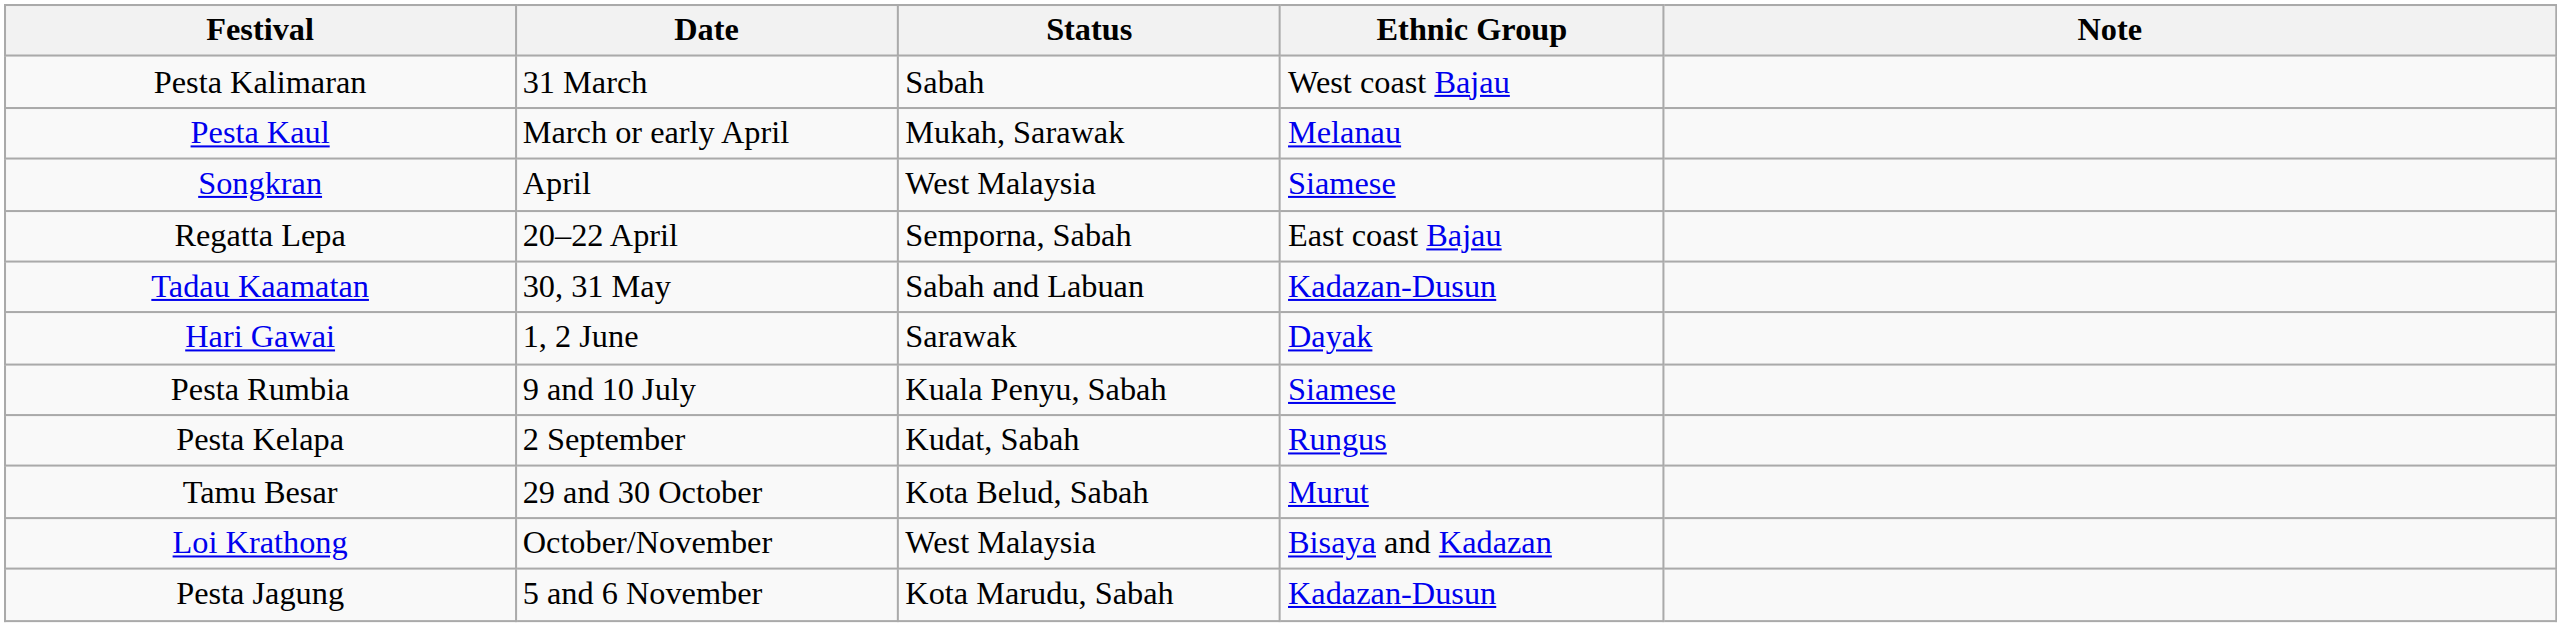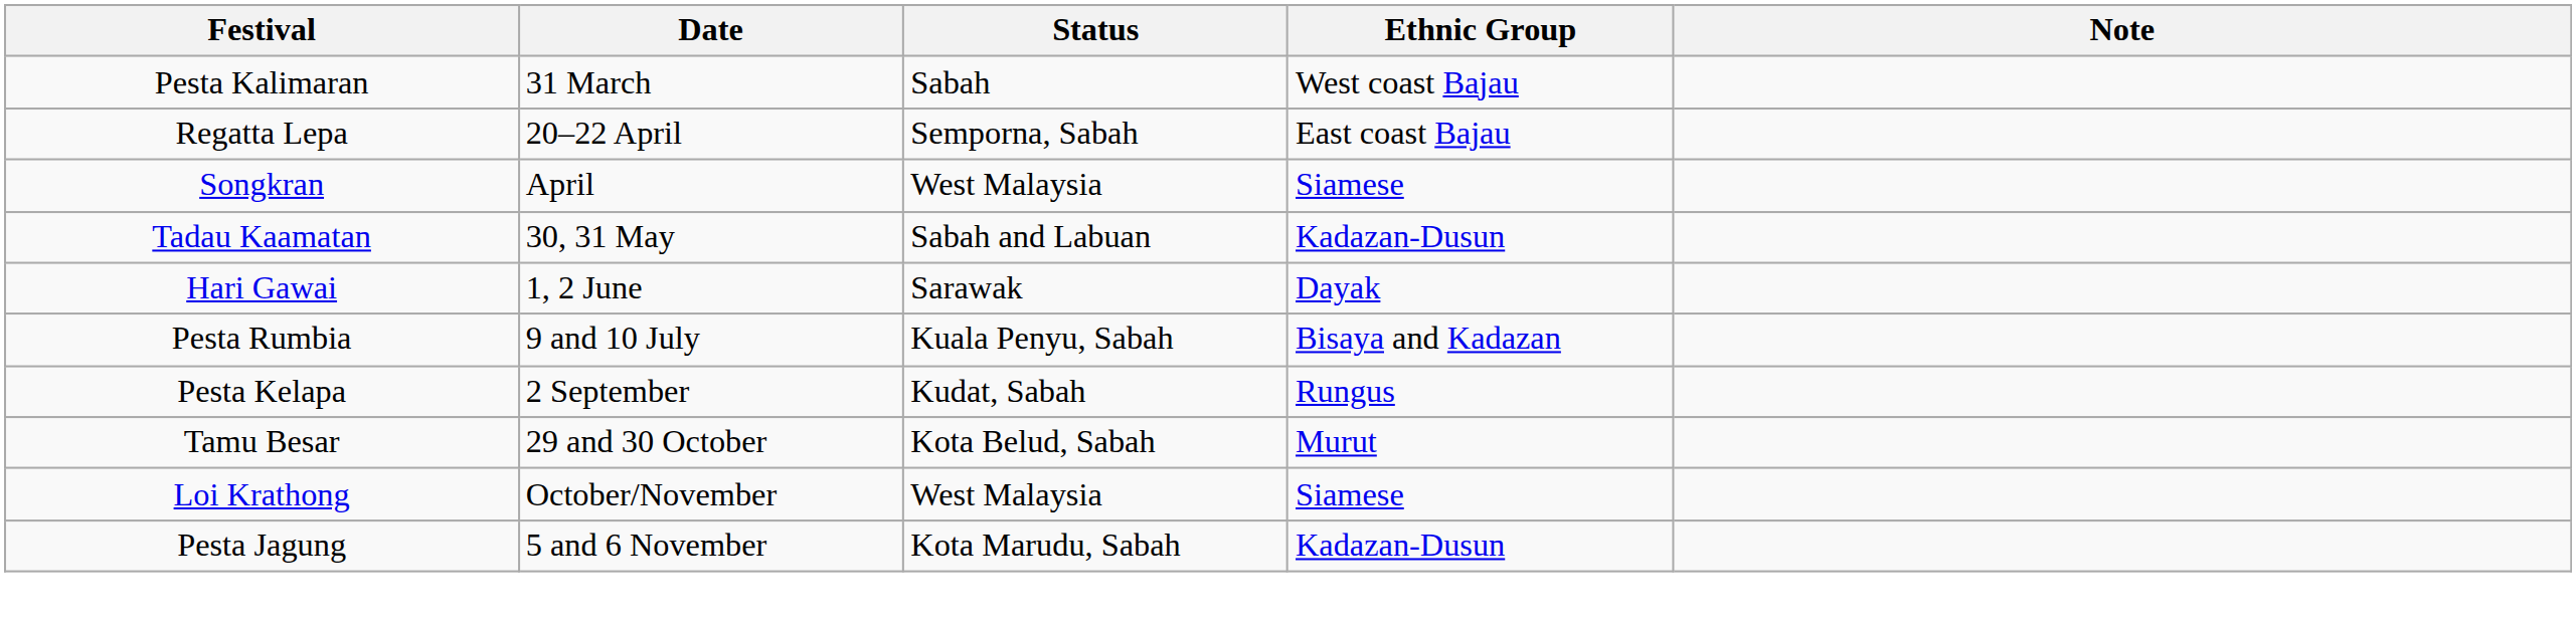- row: Pesta Kaul | March or early April | Mukah, Sarawak | Melanau
rows swapped: Songkran <-> Regatta Lepa
Pesta Rumbia | Ethnic Group: Siamese -> Bisaya and Kadazan
Loi Krathong | Ethnic Group: Bisaya and Kadazan -> Siamese
